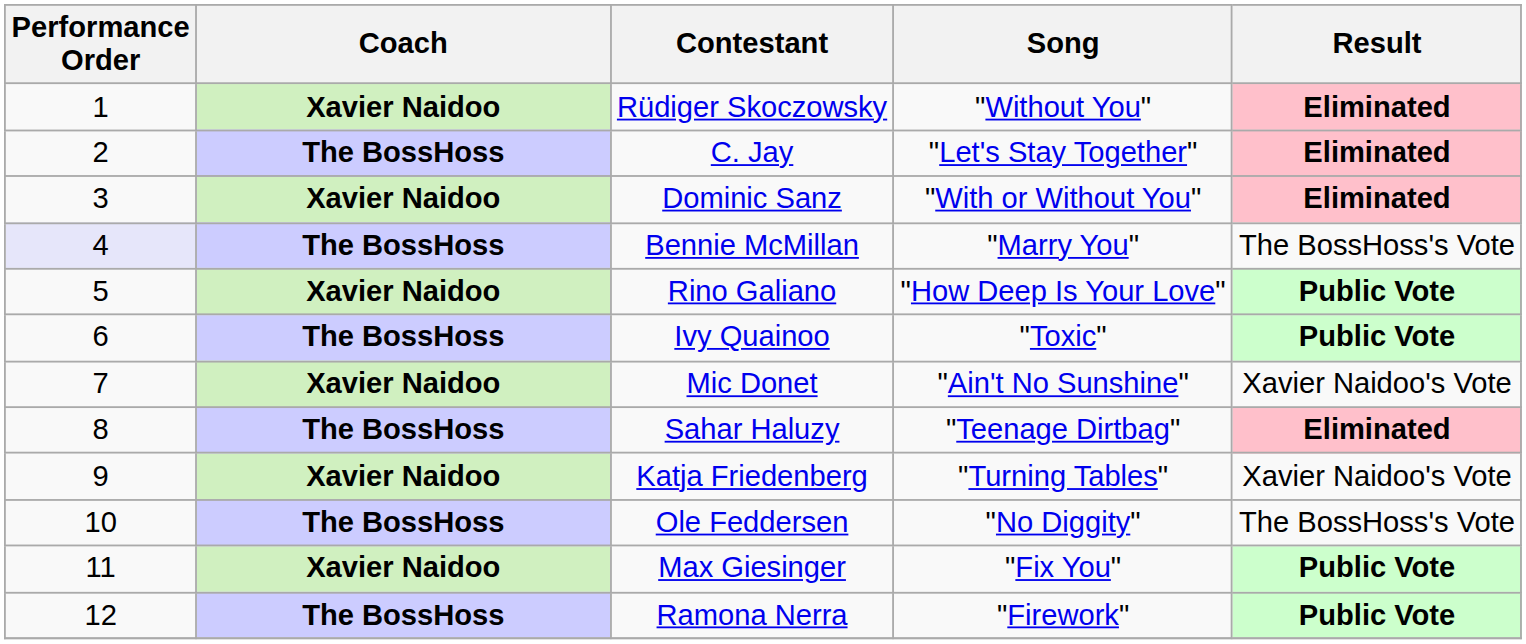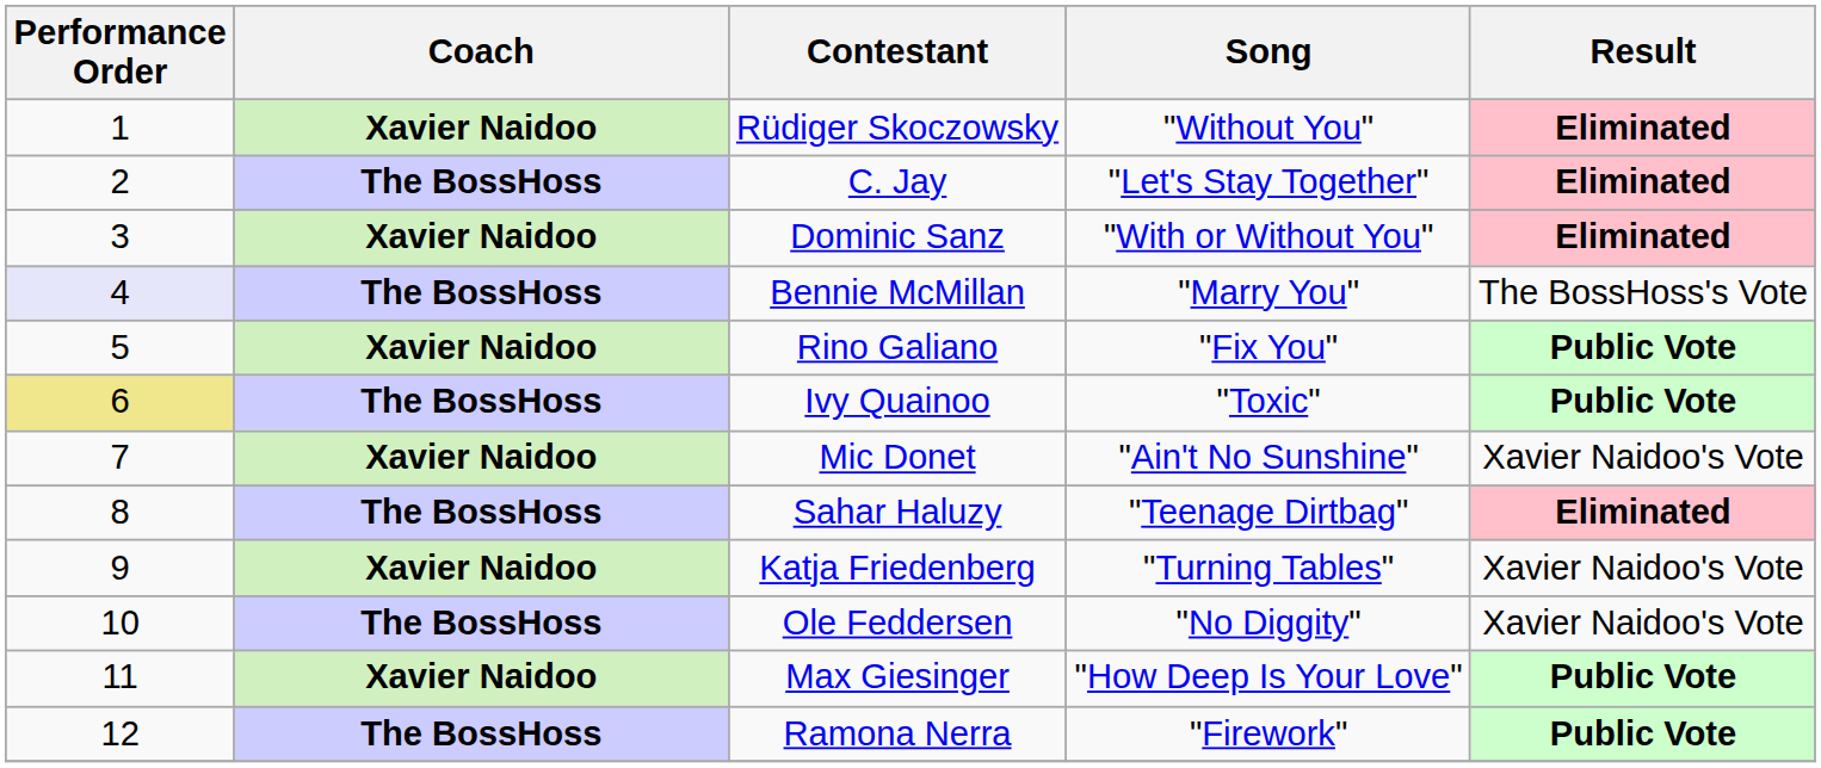Rino Galiano | Song: "How Deep Is Your Love" -> "Fix You"
Ivy Quainoo | Performance Order: no background -> khaki background
Ole Feddersen | Result: The BossHoss's Vote -> Xavier Naidoo's Vote
Max Giesinger | Song: "Fix You" -> "How Deep Is Your Love"
